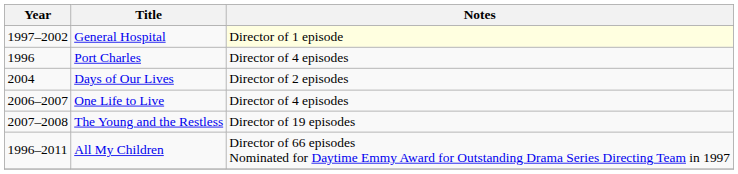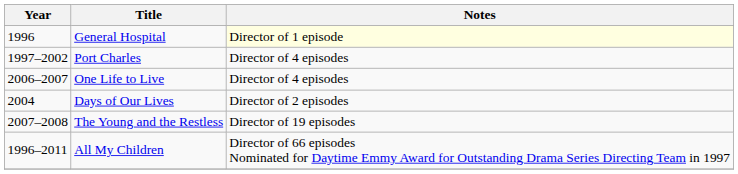General Hospital | Year: 1997–2002 -> 1996
Port Charles | Year: 1996 -> 1997–2002
rows swapped: Days of Our Lives <-> One Life to Live
